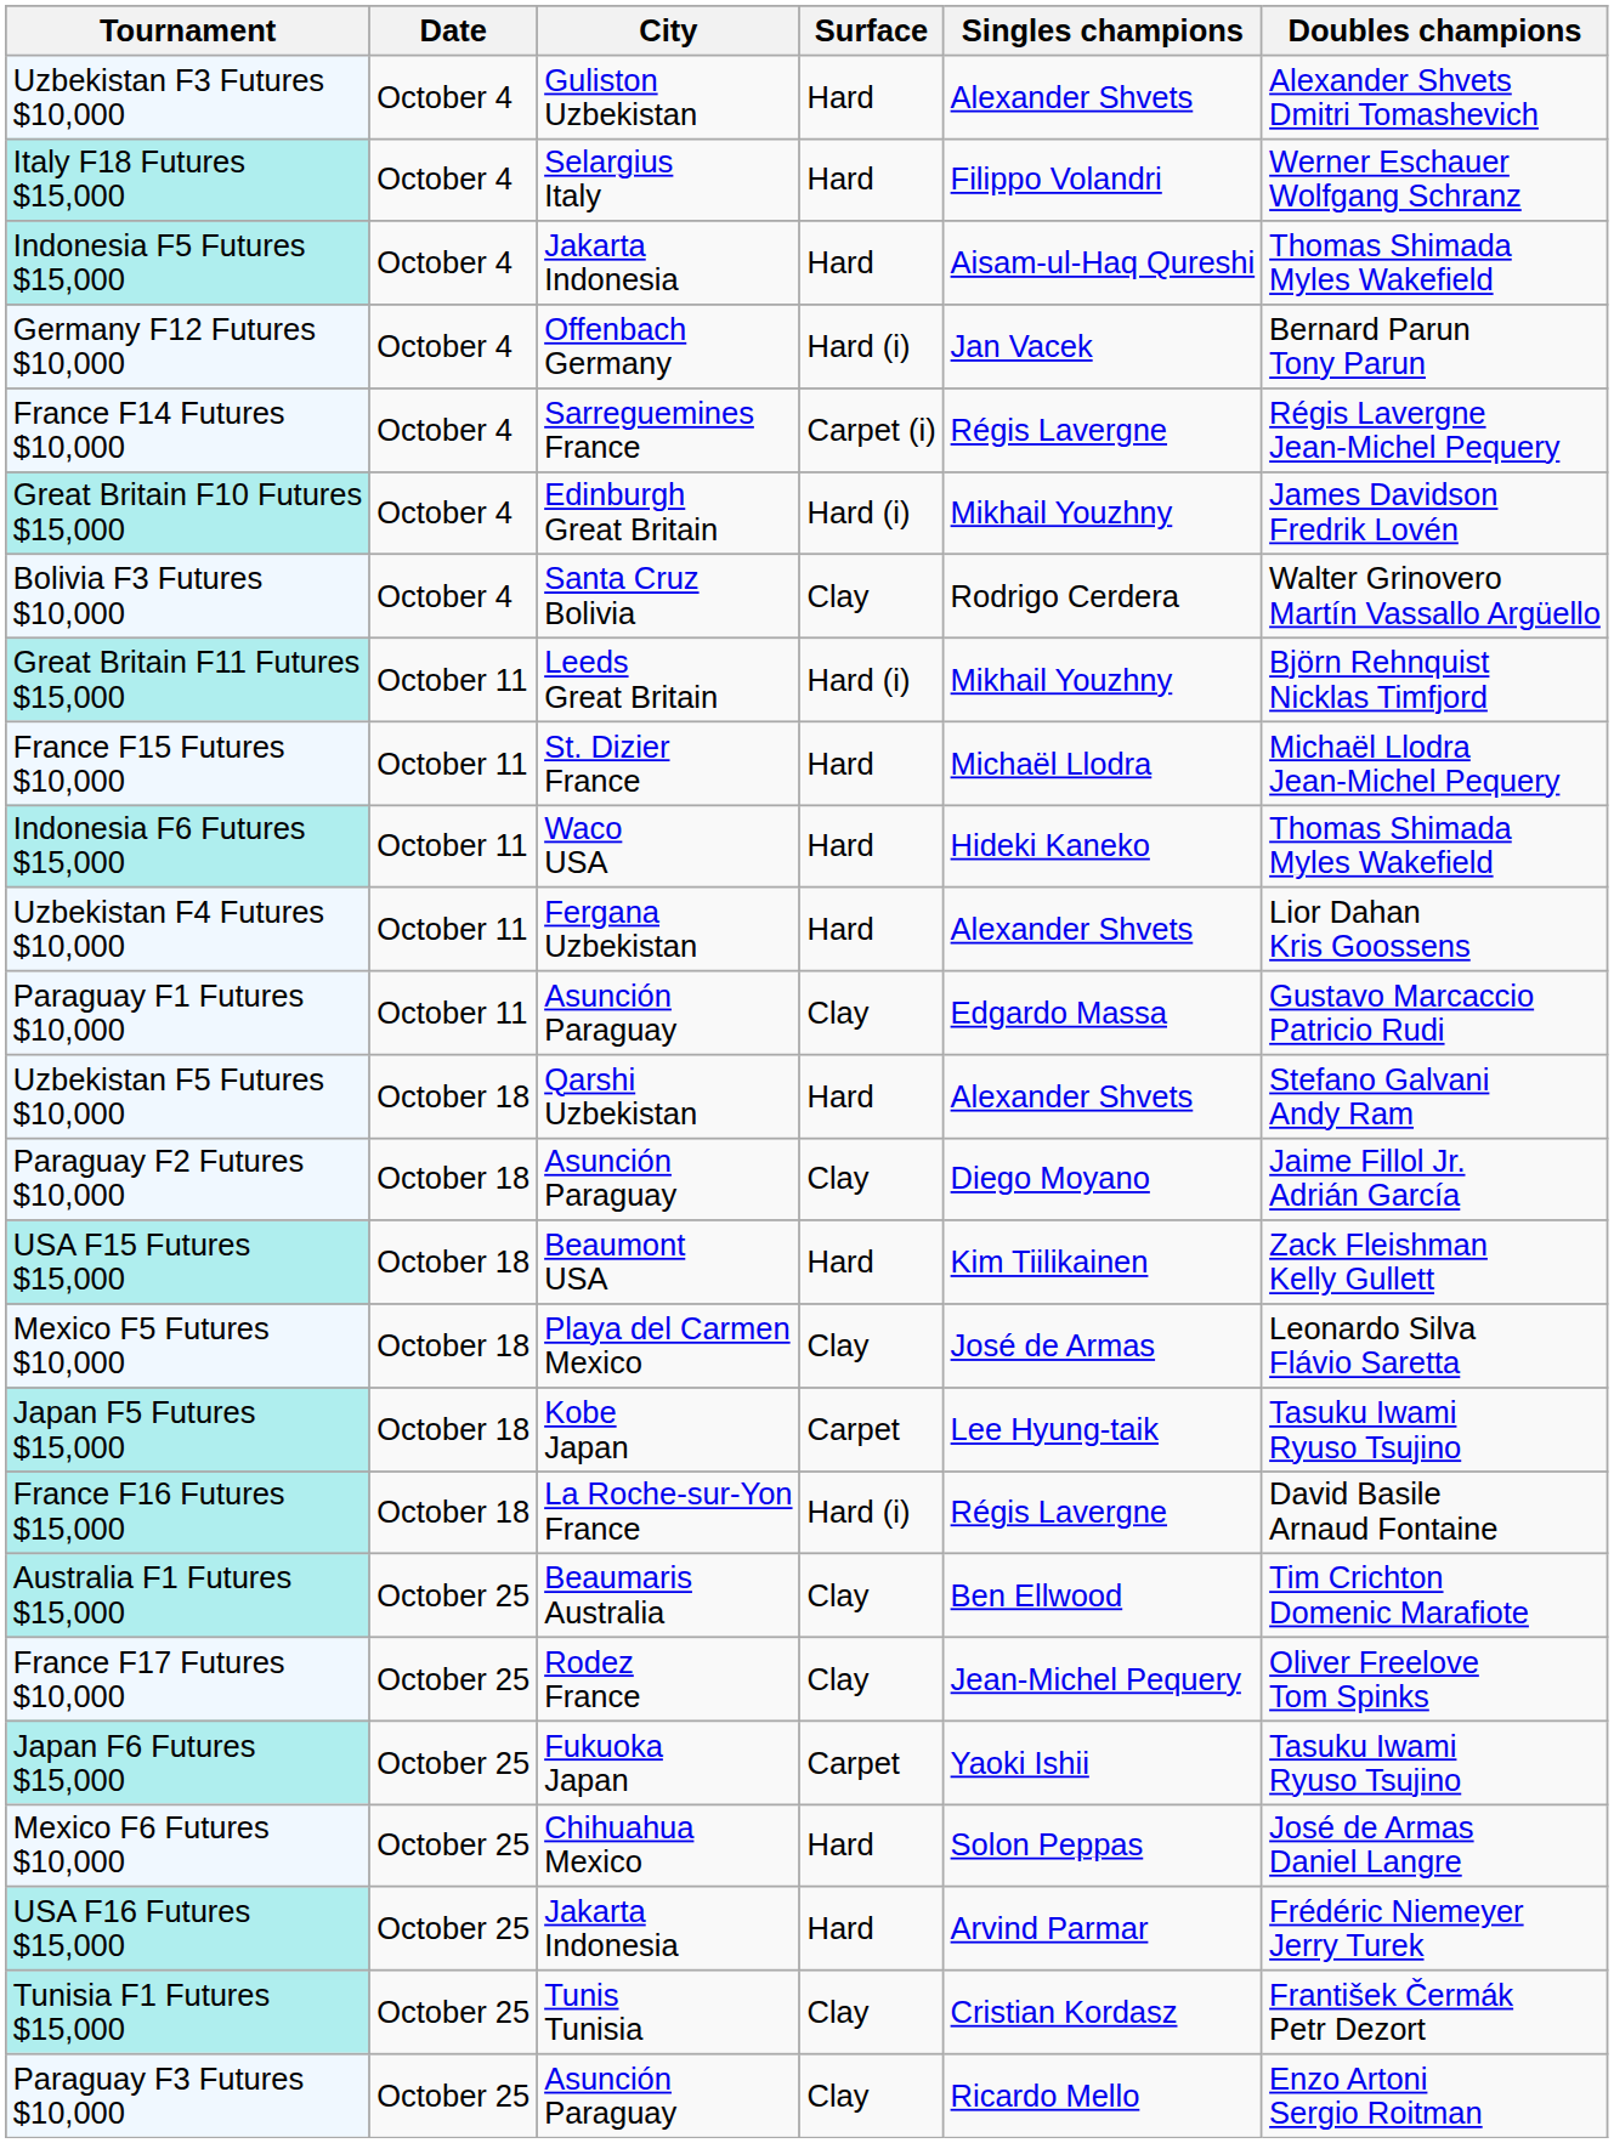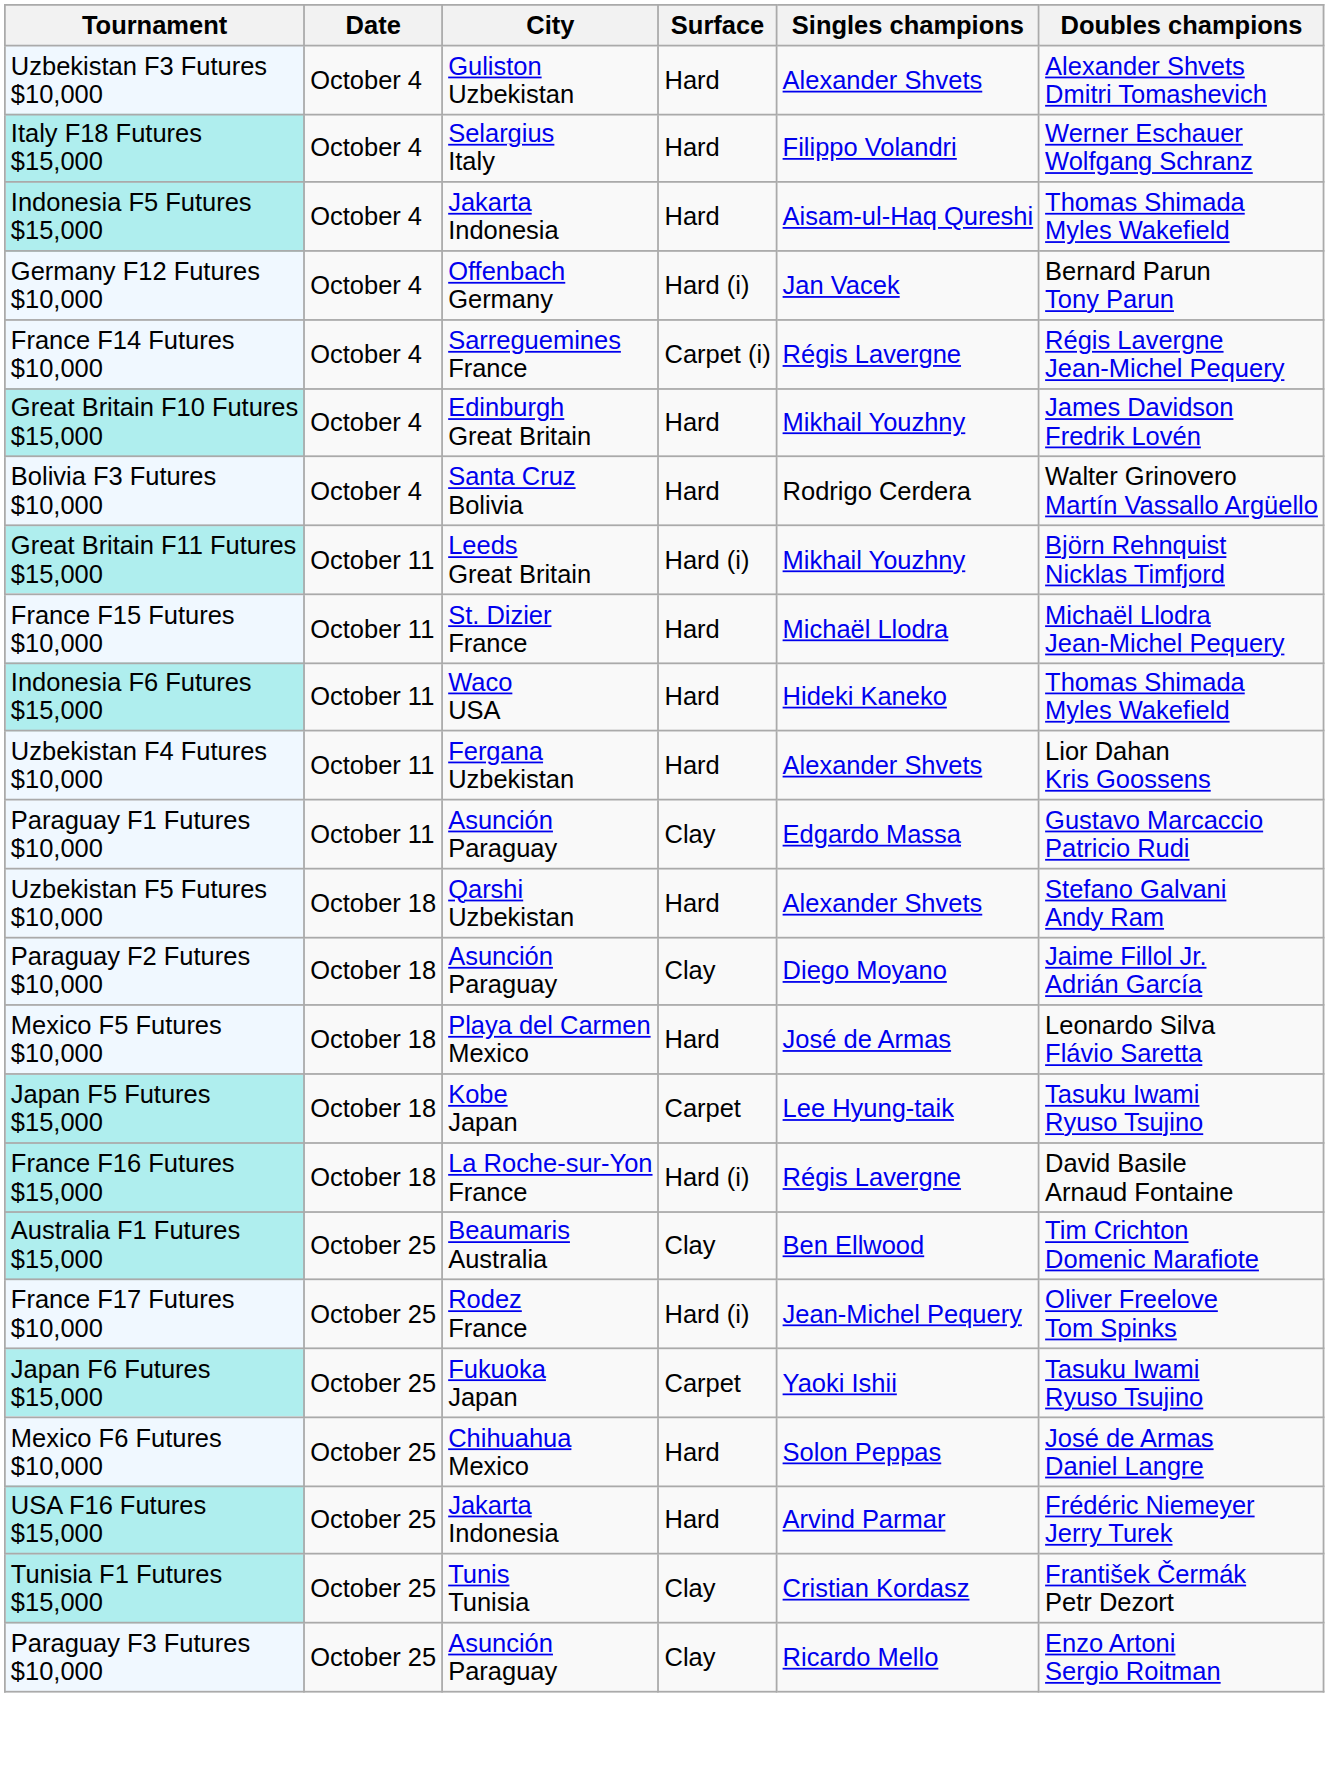Great Britain F10 Futures $15,000 | Surface: Hard (i) -> Hard
Bolivia F3 Futures $10,000 | Surface: Clay -> Hard
- row: USA F15 Futures $15,000 | October 18 | Beaumont USA | Hard | Kim Tiilikainen | Zack Fleishman Kelly Gullett
Mexico F5 Futures $10,000 | Surface: Clay -> Hard
France F17 Futures $10,000 | Surface: Clay -> Hard (i)
